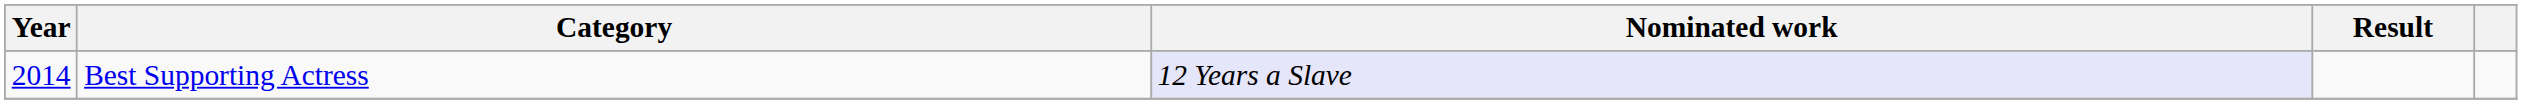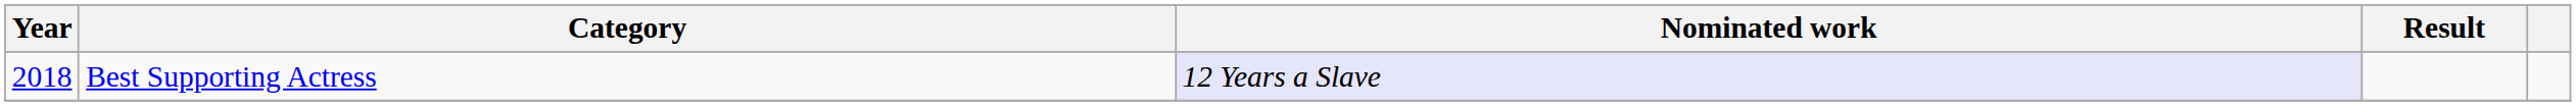Best Supporting Actress | Year: 2014 -> 2018
